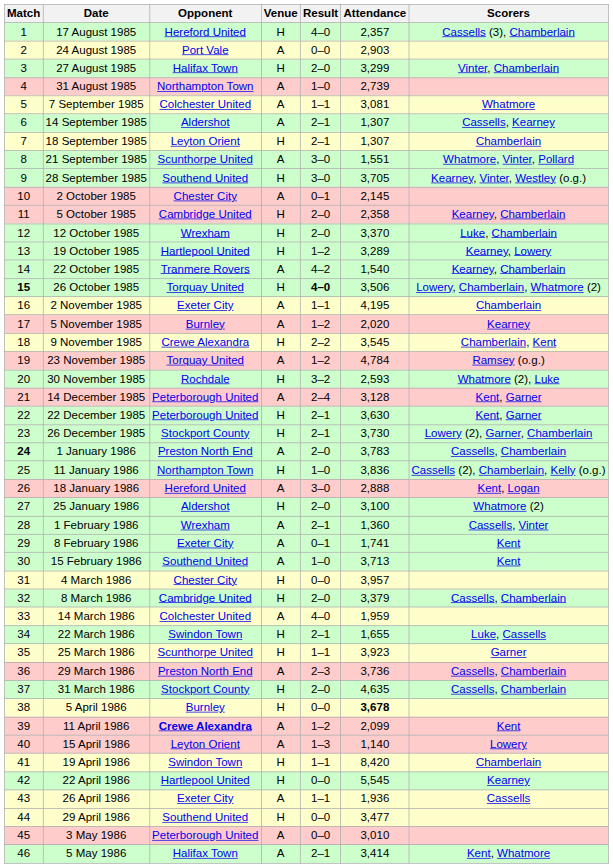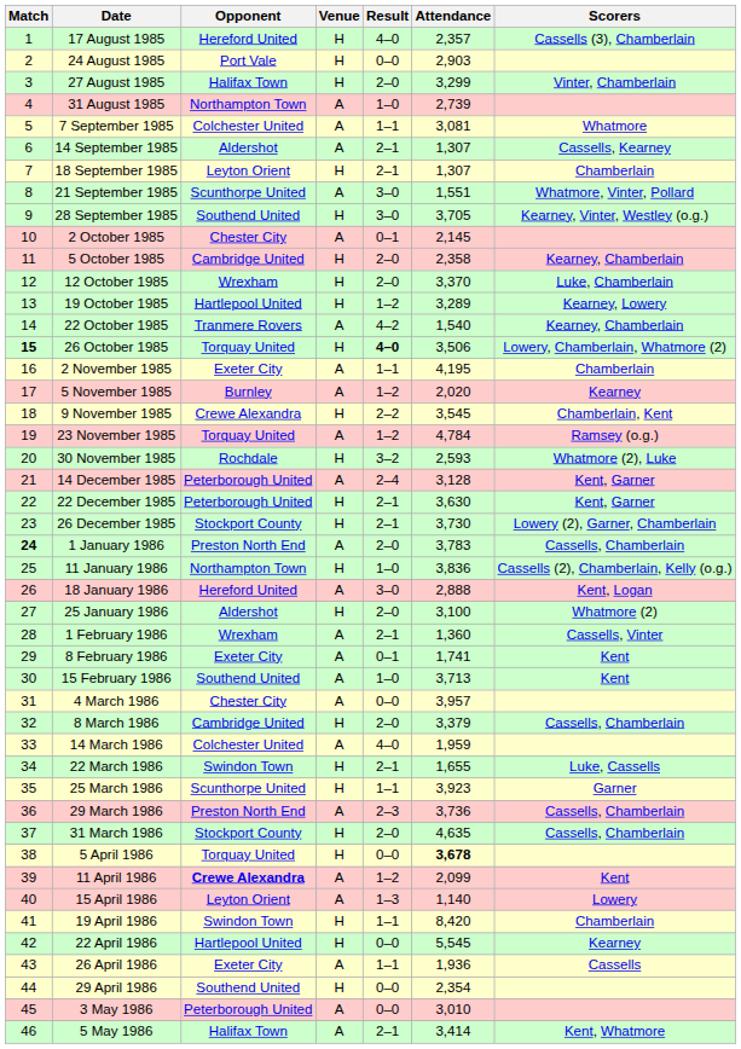24 August 1985 | Venue: A -> H
4 March 1986 | Venue: H -> A
5 April 1986 | Opponent: Burnley -> Torquay United
29 April 1986 | Attendance: 3,477 -> 2,354
